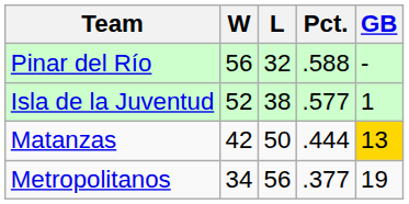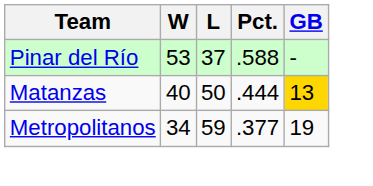Pinar del Río | W: 56 -> 53
Pinar del Río | L: 32 -> 37
- row: Isla de la Juventud | 52 | 38 | .577 | 1
Matanzas | W: 42 -> 40
Metropolitanos | L: 56 -> 59
